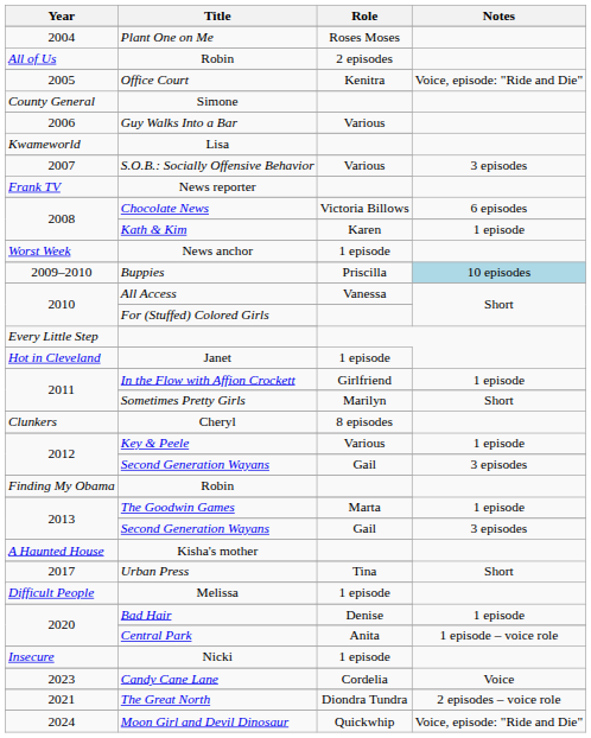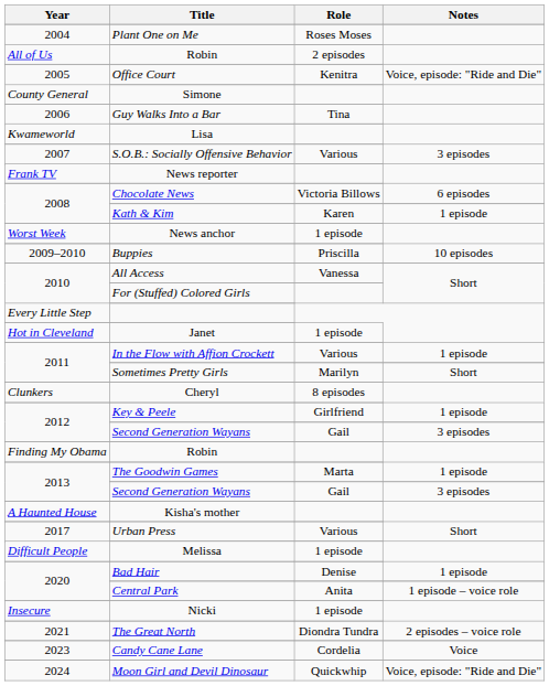Guy Walks Into a Bar | Role: Various -> Tina
Buppies | Notes: lightblue background -> no background
In the Flow with Affion Crockett | Role: Girlfriend -> Various
Key & Peele | Role: Various -> Girlfriend
Urban Press | Role: Tina -> Various
rows swapped: The Great North <-> Candy Cane Lane
